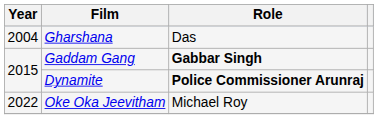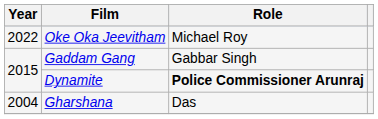rows swapped: Gharshana <-> Oke Oka Jeevitham
Gaddam Gang | Role: bold -> normal
